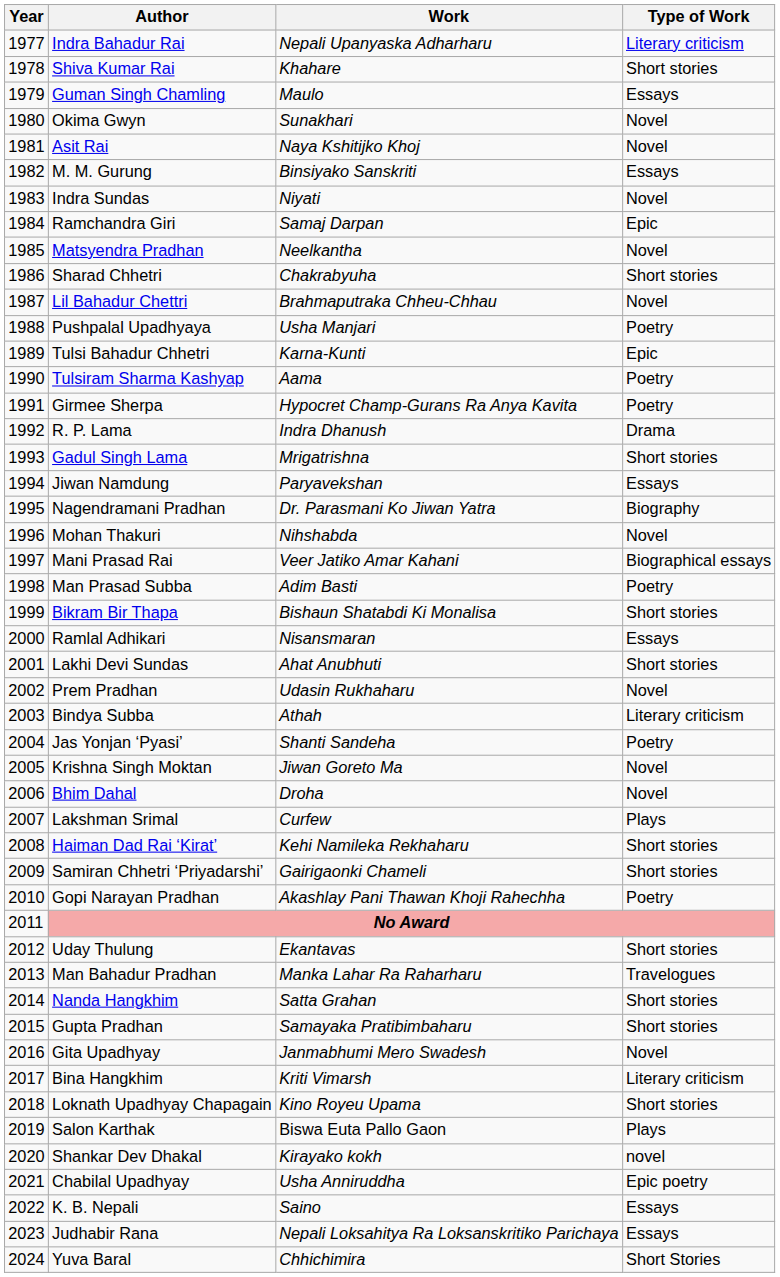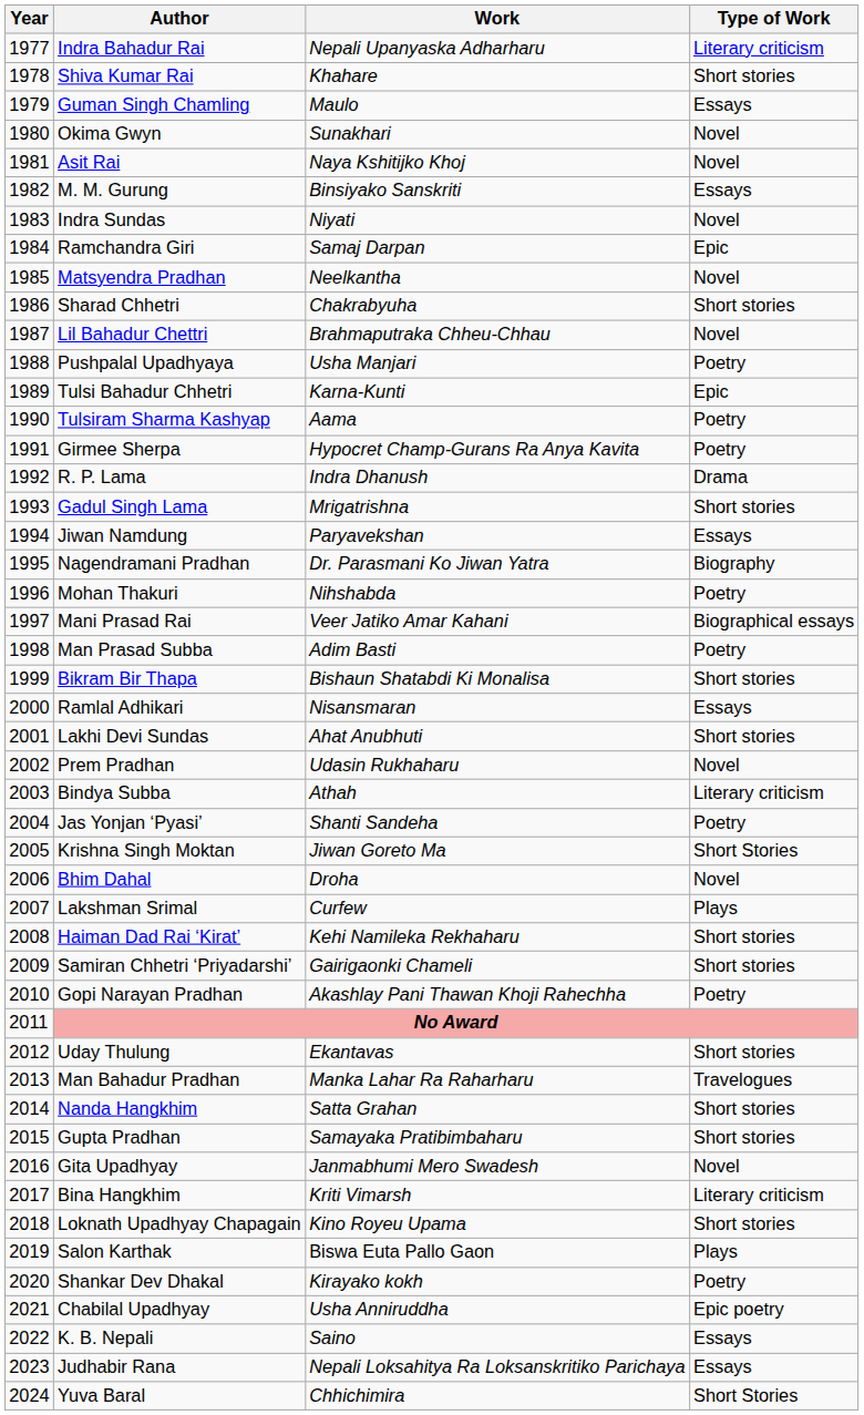Mohan Thakuri | Type of Work: Novel -> Poetry
Krishna Singh Moktan | Type of Work: Novel -> Short Stories
Shankar Dev Dhakal | Type of Work: novel -> Poetry
